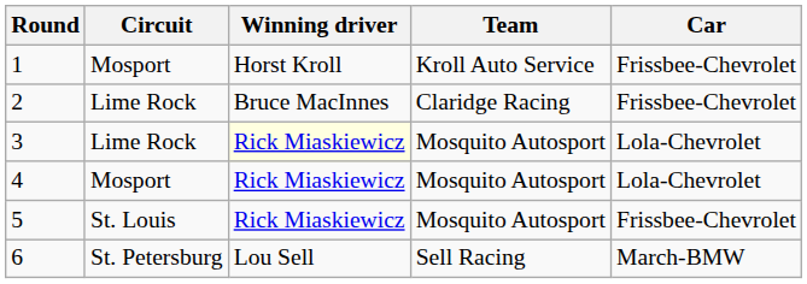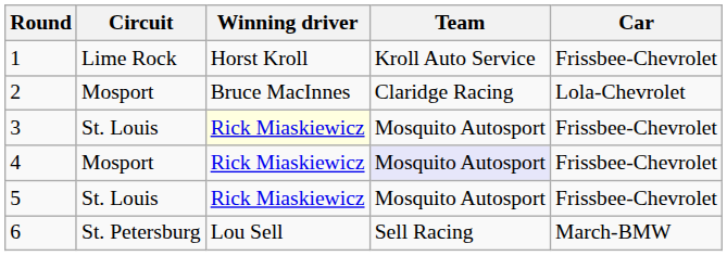1 | Circuit: Mosport -> Lime Rock
2 | Circuit: Lime Rock -> Mosport
2 | Car: Frissbee-Chevrolet -> Lola-Chevrolet
3 | Circuit: Lime Rock -> St. Louis
3 | Car: Lola-Chevrolet -> Frissbee-Chevrolet
4 | Team: no background -> lavender background
4 | Car: Lola-Chevrolet -> Frissbee-Chevrolet
